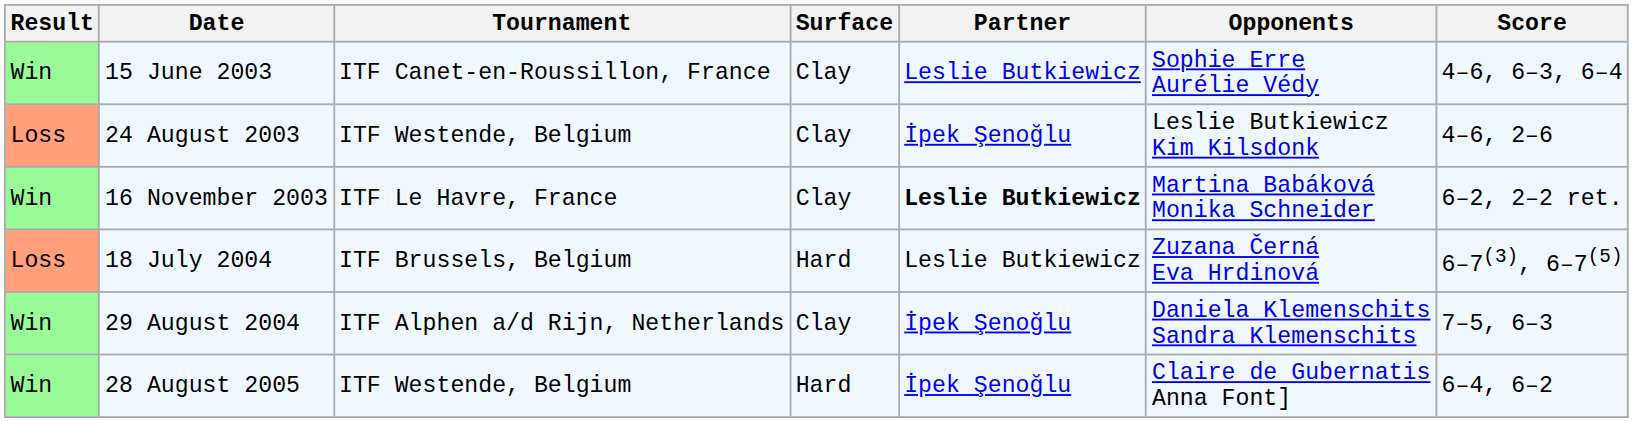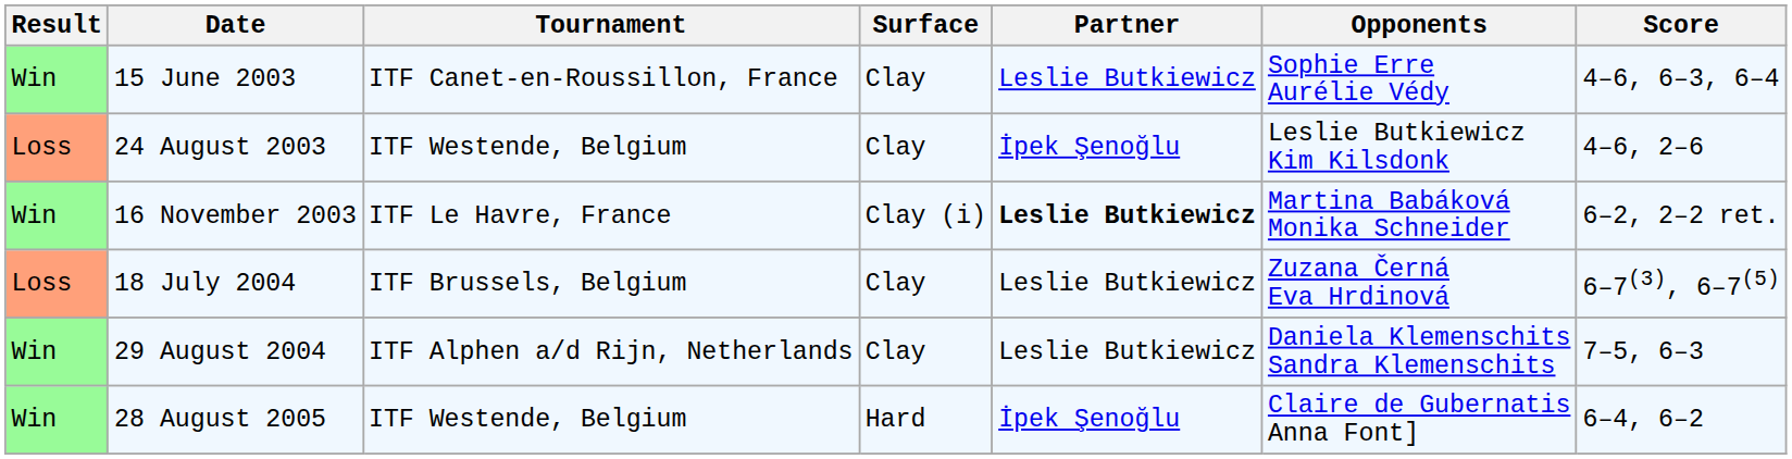16 November 2003 | Surface: Clay -> Clay (i)
18 July 2004 | Surface: Hard -> Clay
29 August 2004 | Partner: İpek Şenoğlu -> Leslie Butkiewicz
